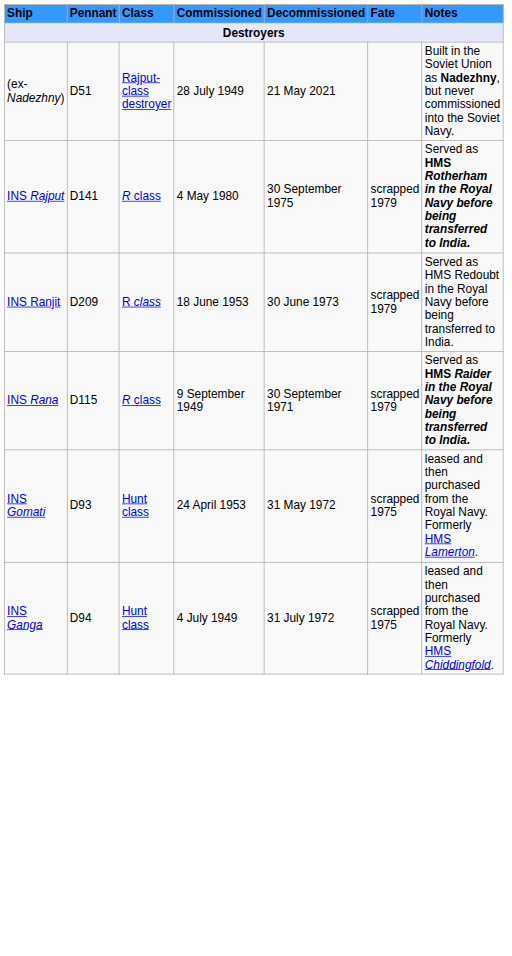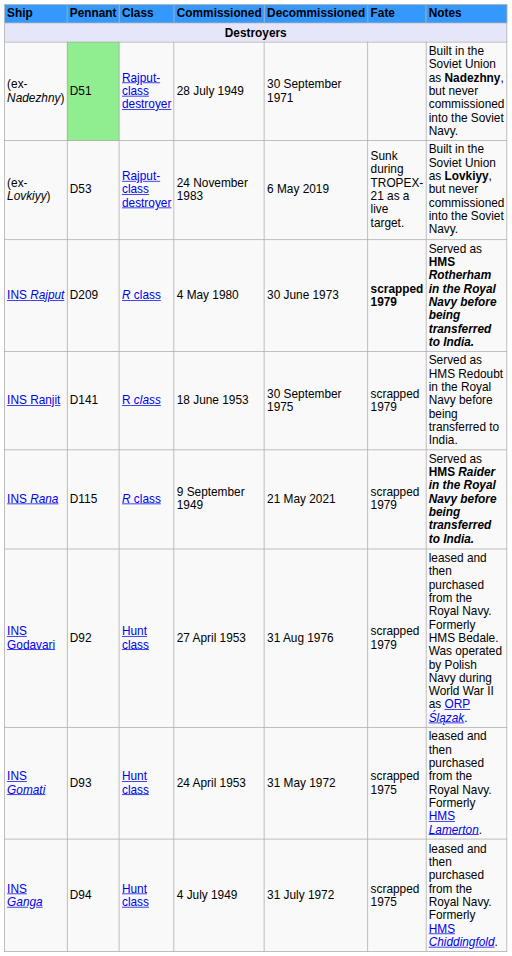(ex-Nadezhny) | Pennant: no background -> lightgreen background
(ex-Nadezhny) | Decommissioned: 21 May 2021 -> 30 September 1971
+ row: (ex-Lovkiyy) | D53 | Rajput-class destroyer | 24 November 1983 | 6 May 2019 | Sunk during TROPEX-21 as a live target. | Built in the Soviet Union as Lovkiyy, but never commissioned into the Soviet Navy.
INS Rajput | Pennant: D141 -> D209
INS Rajput | Decommissioned: 30 September 1975 -> 30 June 1973
INS Rajput | Fate: normal -> bold
INS Ranjit | Pennant: D209 -> D141
INS Ranjit | Decommissioned: 30 June 1973 -> 30 September 1975
INS Rana | Decommissioned: 30 September 1971 -> 21 May 2021
+ row: INS Godavari | D92 | Hunt class | 27 April 1953 | 31 Aug 1976 | scrapped 1979 | leased and then purchased from the Royal Navy. Formerly HMS Bedale. Was operated by Polish Navy during World War II as ORP Ślązak.
